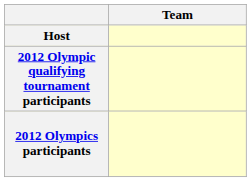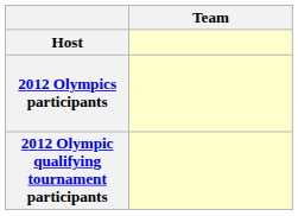rows swapped: 2012 Olympics participants <-> 2012 Olympic qualifying tournament participants
